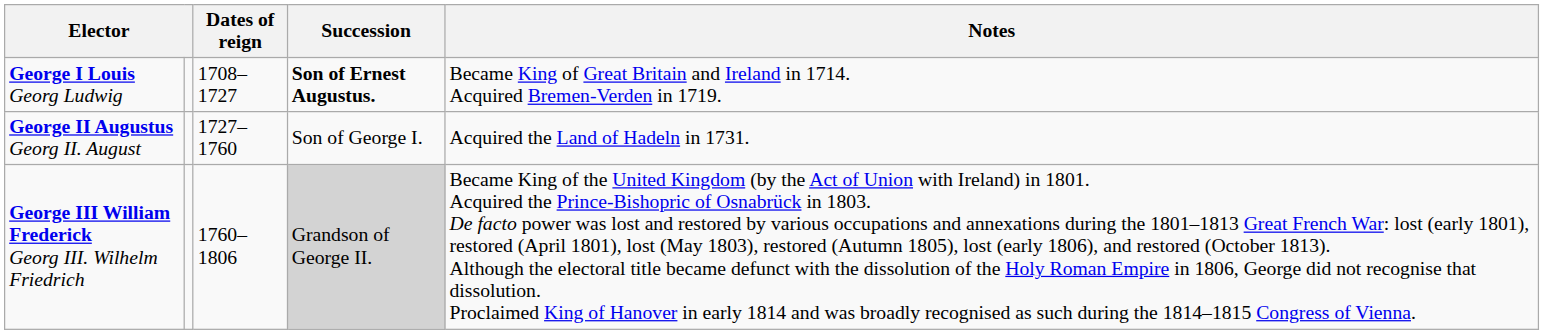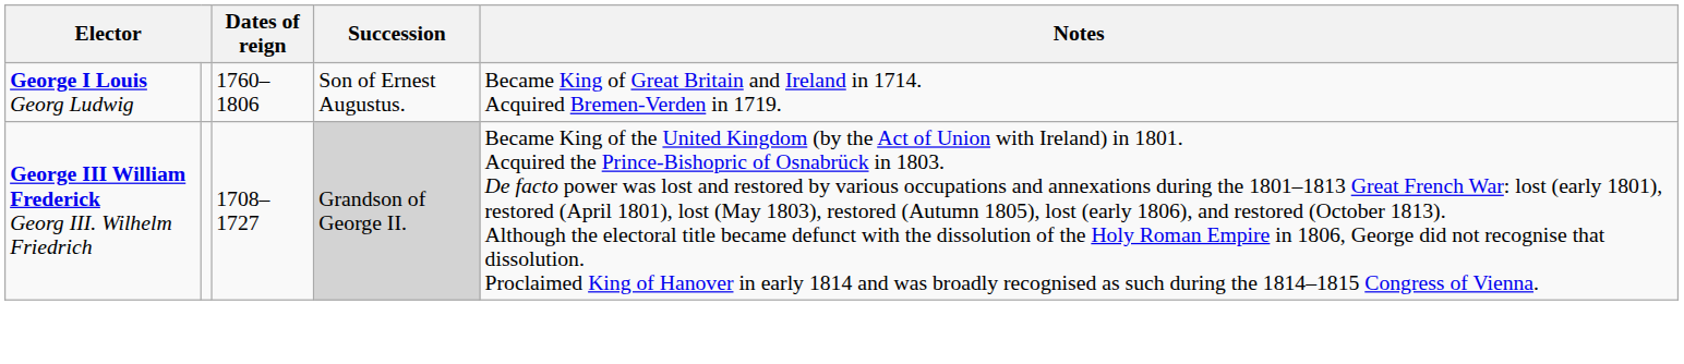George I Louis Georg Ludwig | Dates of reign: 1708–1727 -> 1760–1806
George I Louis Georg Ludwig | Succession: bold -> normal
- row: George II Augustus Georg II. August | 1727–1760 | Son of George I. | Acquired the Land of Hadeln in 1731.
George III William Frederick Georg III. Wilhelm Friedrich | Dates of reign: 1760–1806 -> 1708–1727
